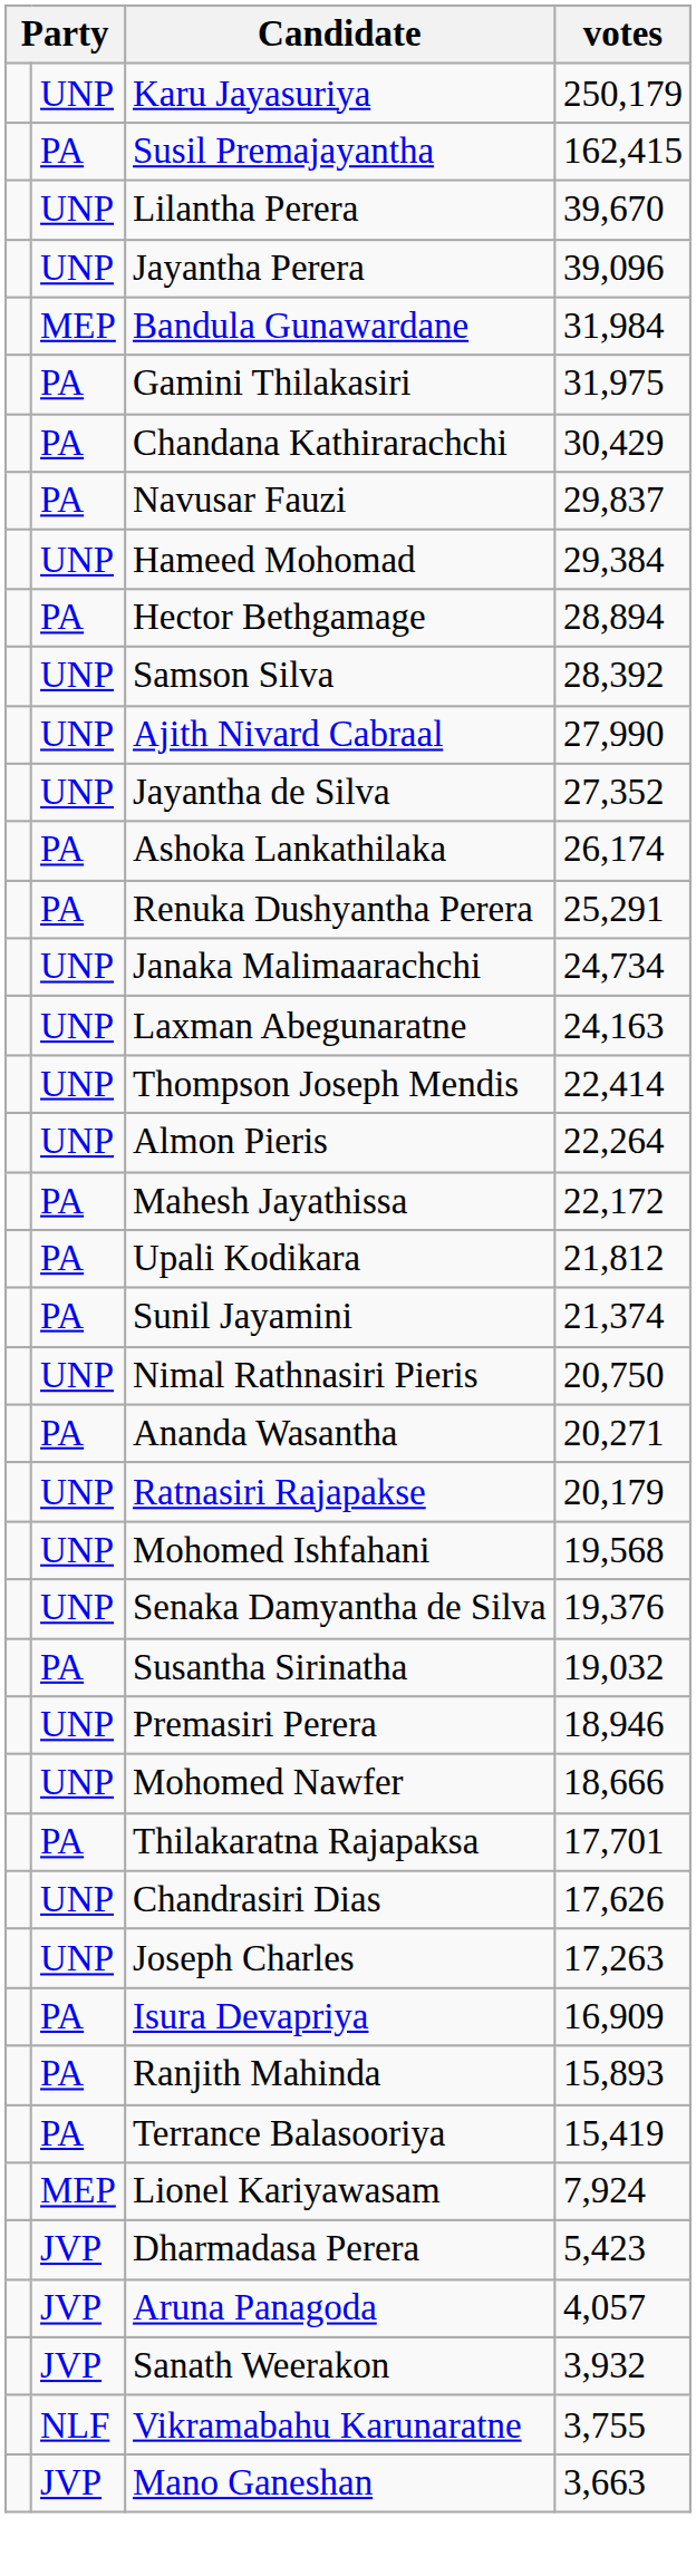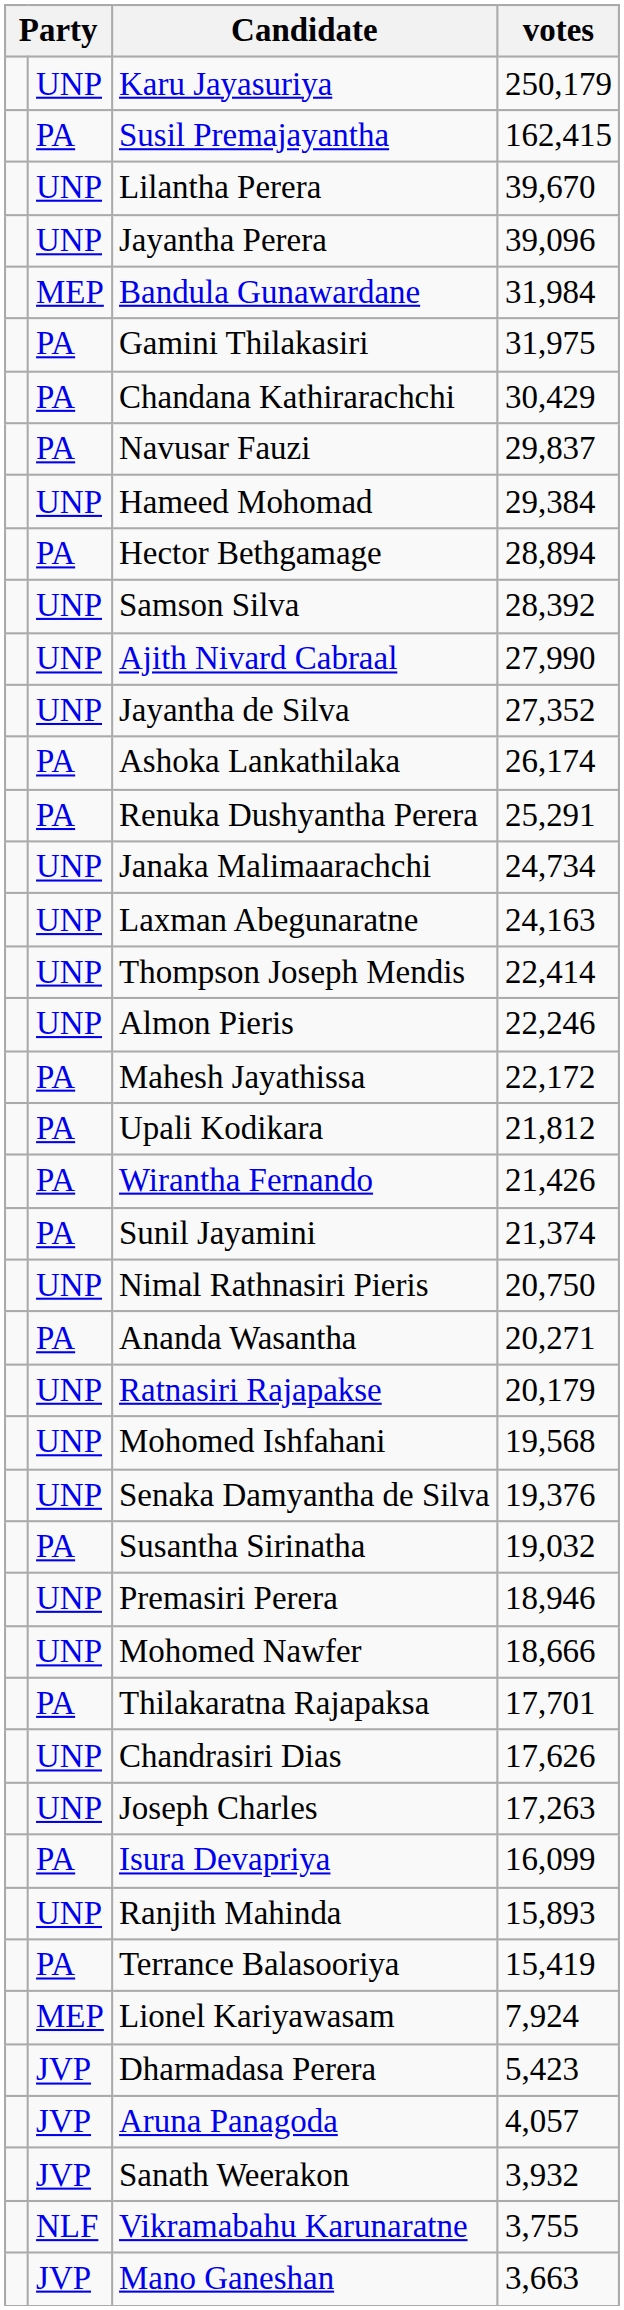Almon Pieris | votes: 22,264 -> 22,246
+ row: PA | Wirantha Fernando | 21,426
Isura Devapriya | votes: 16,909 -> 16,099
Ranjith Mahinda | column 2: PA -> UNP
